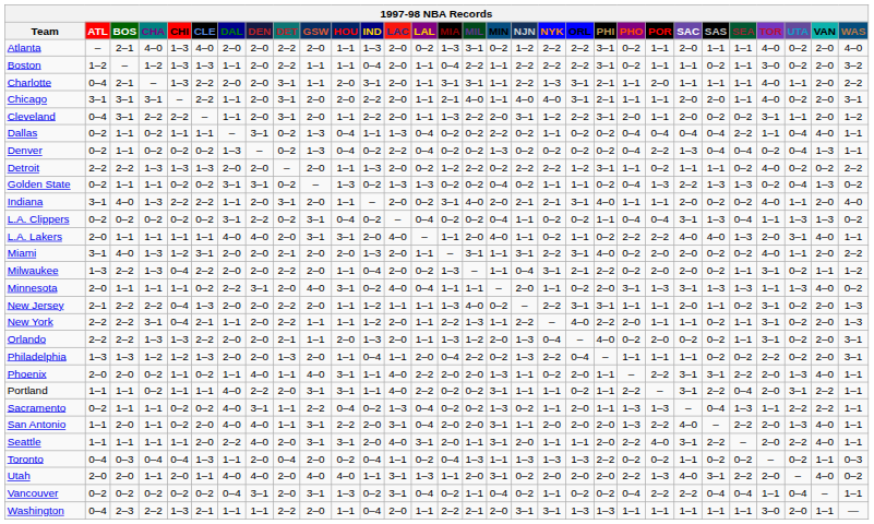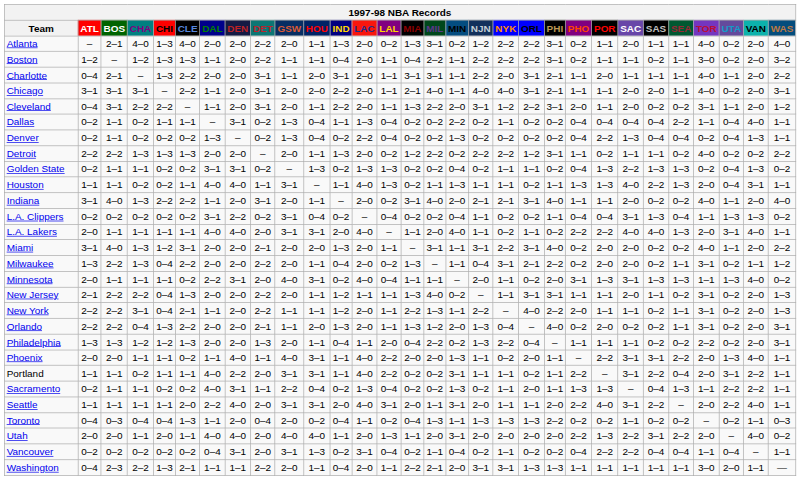Charlotte | NYK: 1–3 -> 2–0
+ row: Houston | 1–1 | 1–1 | 0–2 | 0–2 | 1–1 | 4–0 | 4–0 | 1–1 | 3–1 | – | 1–1 | 4–0 | 1–3 | 0–2 | 1–1 | 1–3 | 1–1 | 1–1 | 0–2 | 1–1 | 1–3 | 1–3 | 4–0 | 2–2 | 1–3 | 2–0 | 0–4 | 3–1 | 1–1
New Jersey | NYK: 2–2 -> 1–1
Orlando | CHA: 1–3 -> 0–4
Phoenix | CHA: 0–2 -> 1–1
- row: San Antonio | 1–1 | 2–0 | 1–1 | 0–2 | 2–0 | 4–0 | 4–0 | 1–1 | 3–1 | 2–2 | 2–0 | 3–1 | 0–4 | 2–0 | 2–0 | 3–1 | 1–1 | 2–0 | 2–0 | 2–0 | 1–3 | 2–2 | 4–0 | – | 2–2 | 2–0 | 1–3 | 4–0 | 1–1
Utah | LAC: 3–1 -> 2–0
Utah | NJN: 0–2 -> 2–0
Utah | SAC: 4–0 -> 2–2
